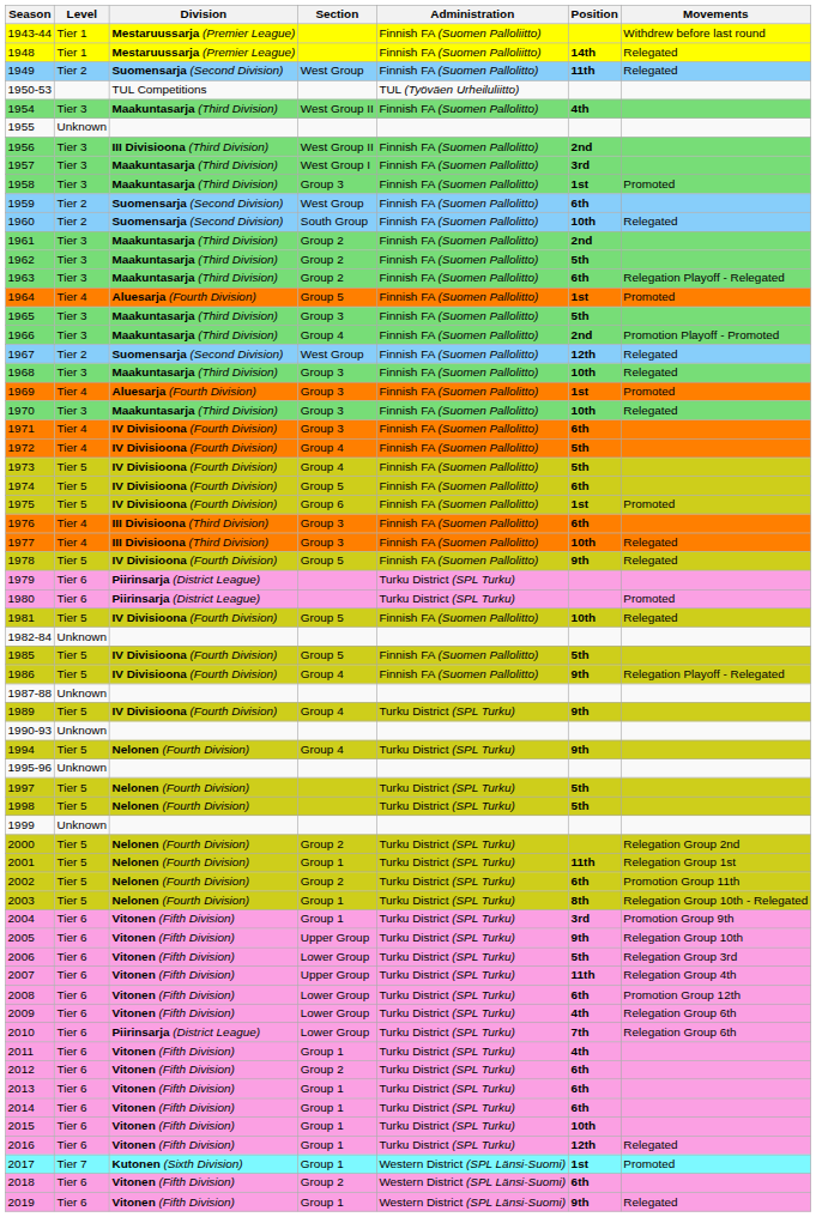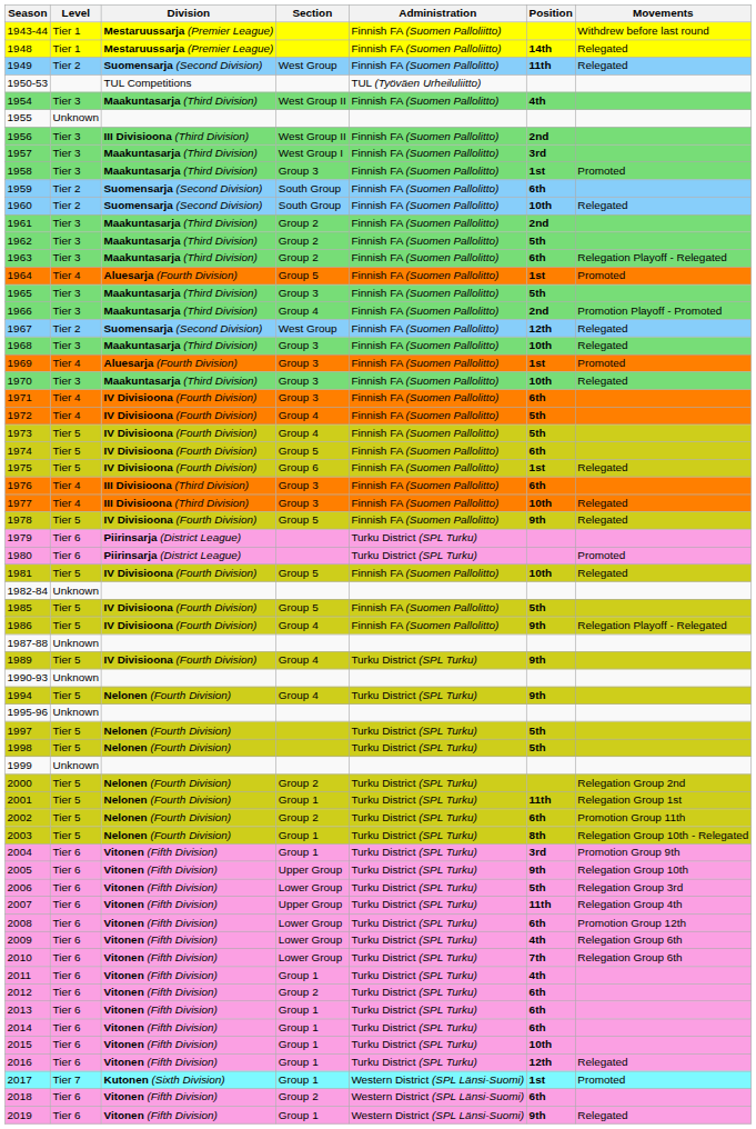1959 | Section: West Group -> South Group
1975 | Movements: Promoted -> Relegated
2010 | Division: Piirinsarja (District League) -> Vitonen (Fifth Division)
